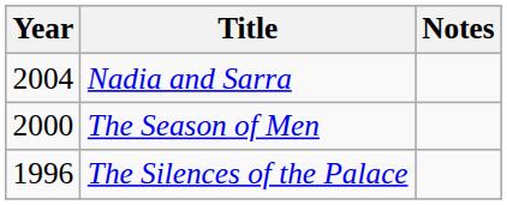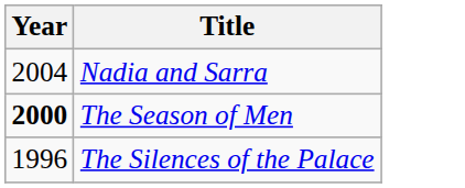- column: Notes
The Season of Men | Year: normal -> bold
